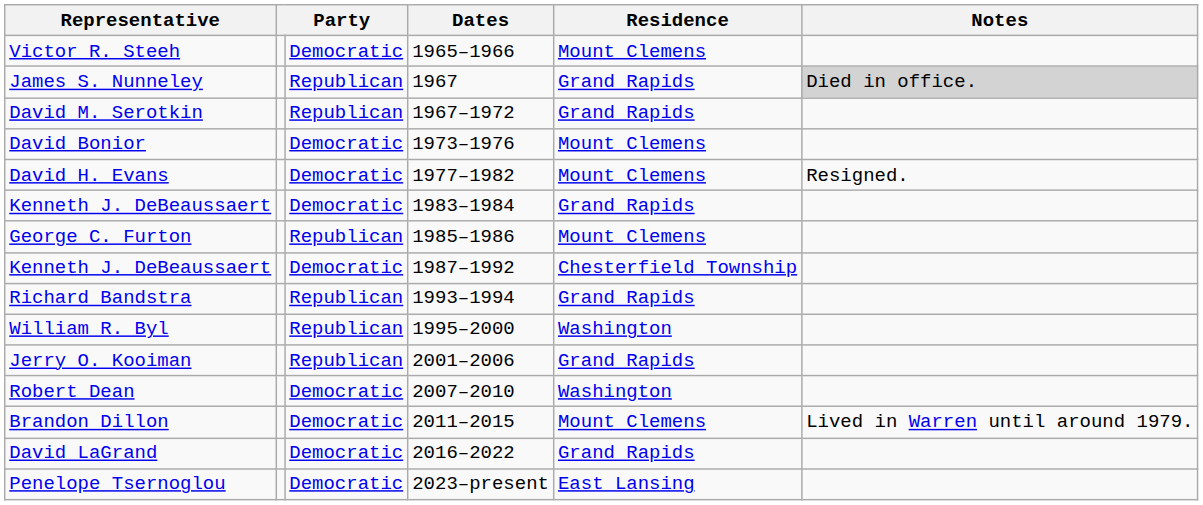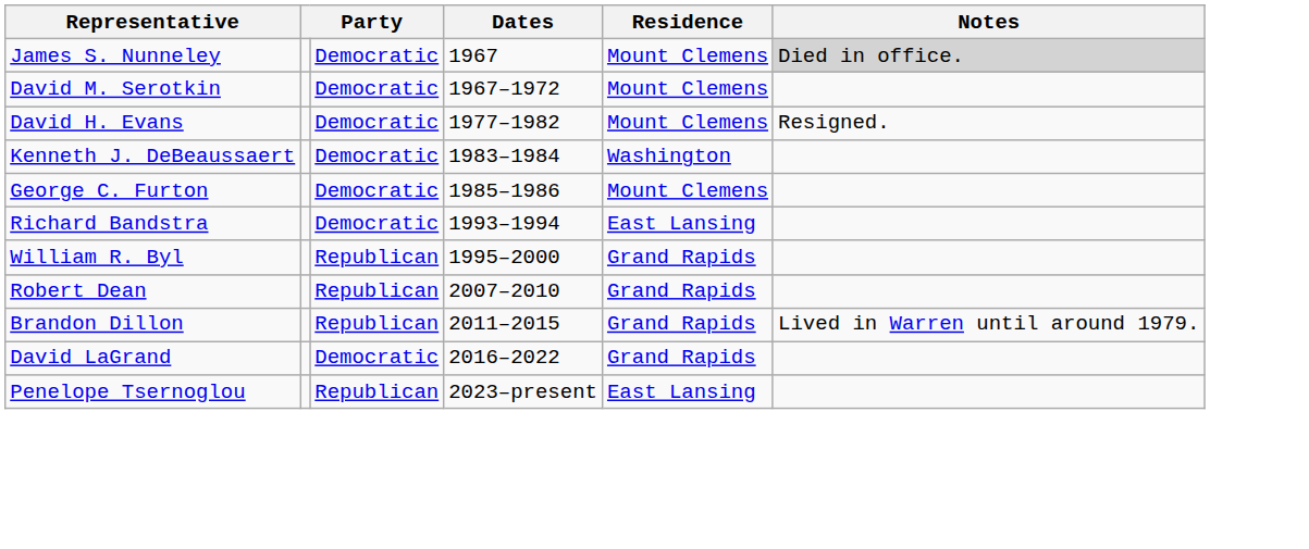- row: Victor R. Steeh | Democratic | 1965–1966 | Mount Clemens
James S. Nunneley | column 3: Republican -> Democratic
James S. Nunneley | Residence: Grand Rapids -> Mount Clemens
David M. Serotkin | column 3: Republican -> Democratic
David M. Serotkin | Residence: Grand Rapids -> Mount Clemens
- row: David Bonior | Democratic | 1973–1976 | Mount Clemens
Kenneth J. DeBeaussaert / 1983–1984 | Residence: Grand Rapids -> Washington
George C. Furton | column 3: Republican -> Democratic
- row: Kenneth J. DeBeaussaert | Democratic | 1987–1992 | Chesterfield Township
Richard Bandstra | column 3: Republican -> Democratic
Richard Bandstra | Residence: Grand Rapids -> East Lansing
William R. Byl | Residence: Washington -> Grand Rapids
- row: Jerry O. Kooiman | Republican | 2001–2006 | Grand Rapids
Robert Dean | column 3: Democratic -> Republican
Robert Dean | Residence: Washington -> Grand Rapids
Brandon Dillon | column 3: Democratic -> Republican
Brandon Dillon | Residence: Mount Clemens -> Grand Rapids
Penelope Tsernoglou | column 3: Democratic -> Republican
